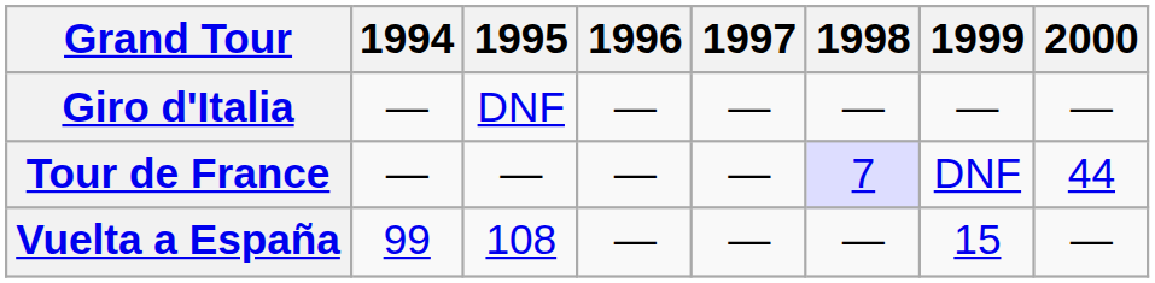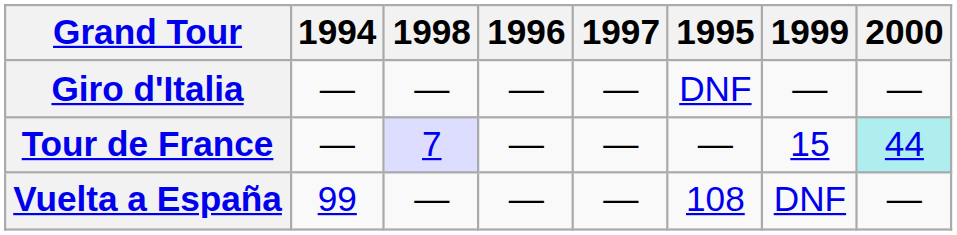columns swapped: 1995 <-> 1998
Tour de France | 1999: DNF -> 15
Tour de France | 2000: no background -> paleturquoise background
Vuelta a España | 1999: 15 -> DNF
